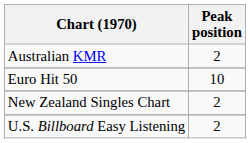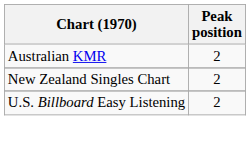- row: Euro Hit 50 | 10
